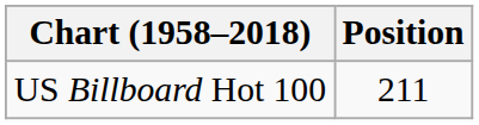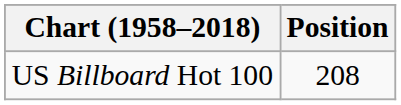US Billboard Hot 100 | Position: 211 -> 208
